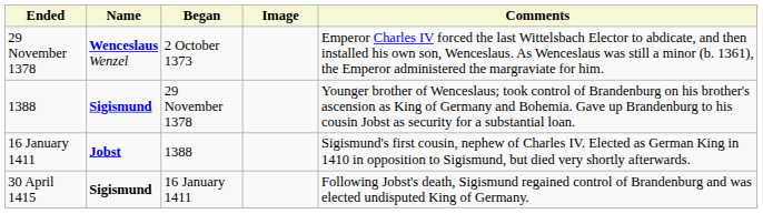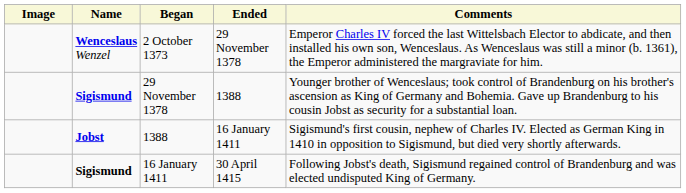columns swapped: Image <-> Ended
